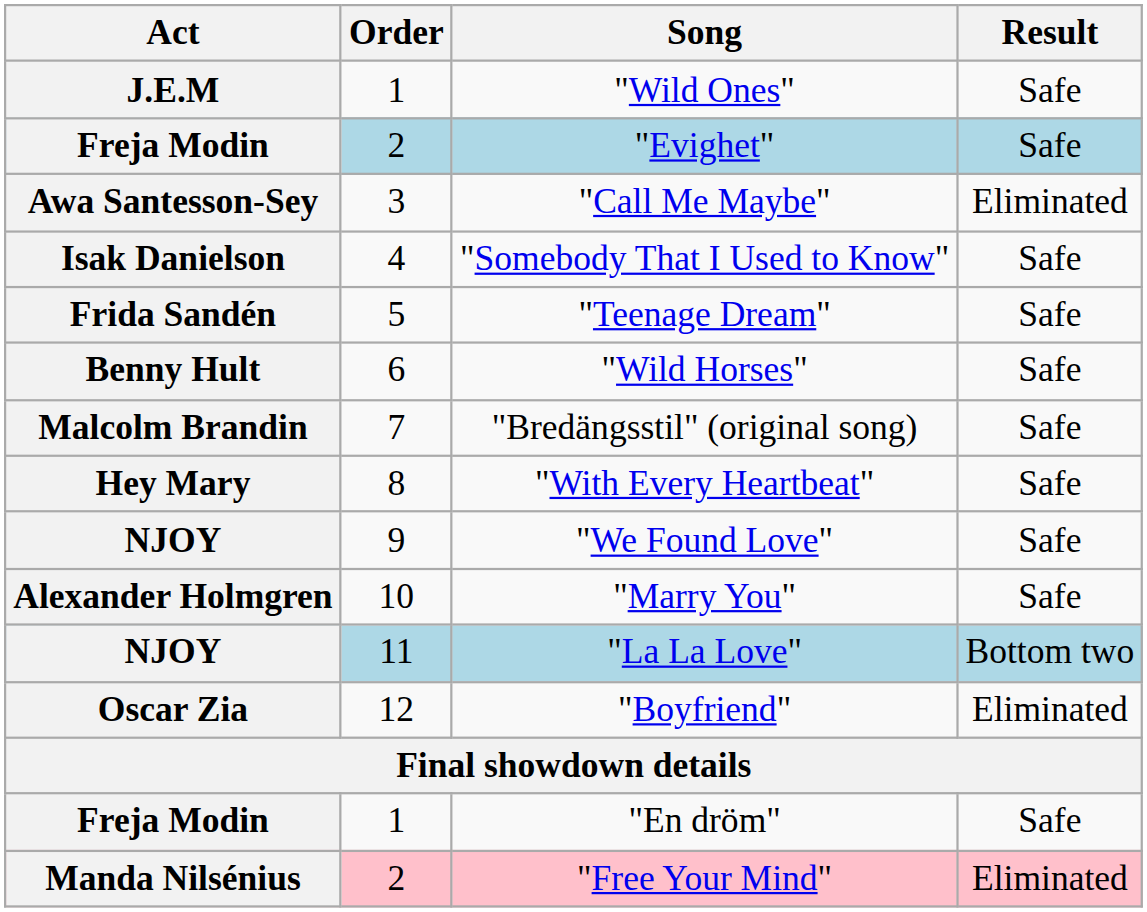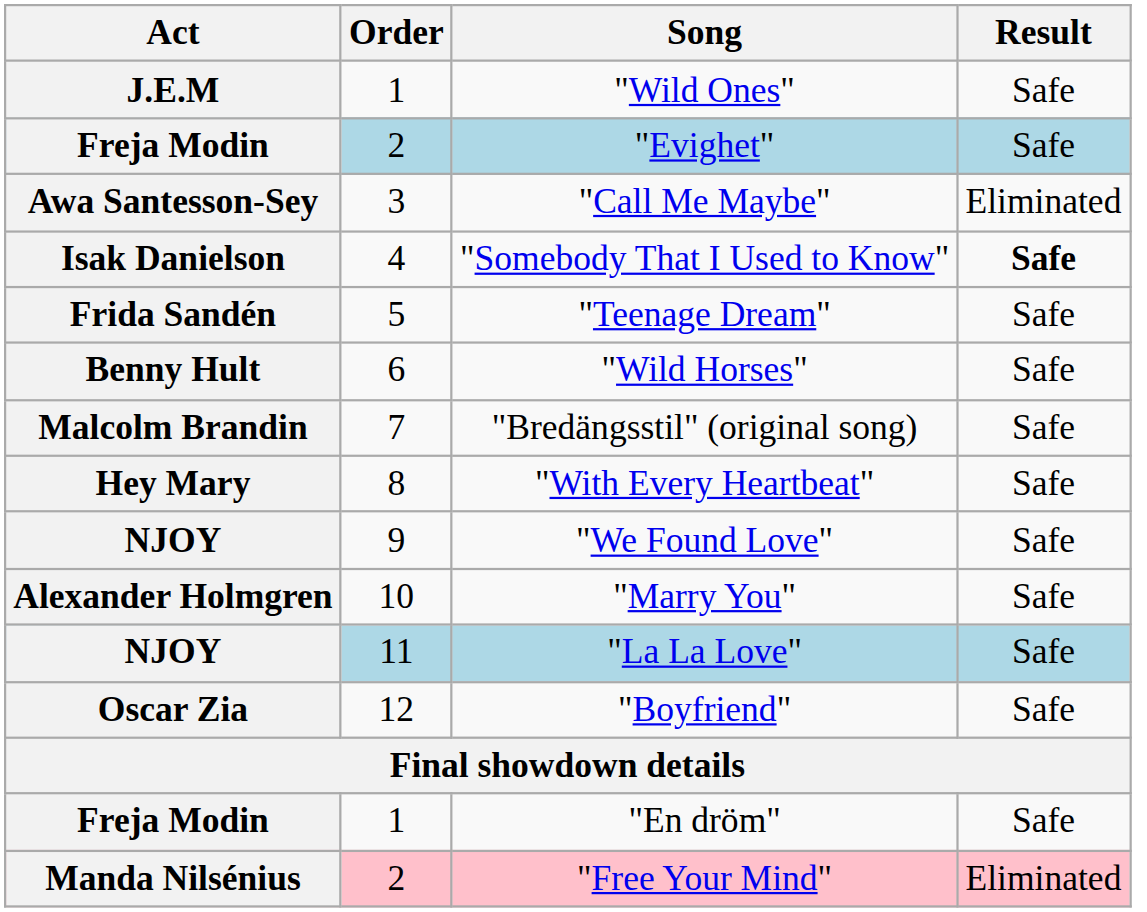"Somebody That I Used to Know" | Result: normal -> bold
"La La Love" | Result: Bottom two -> Safe
"Boyfriend" | Result: Eliminated -> Safe
